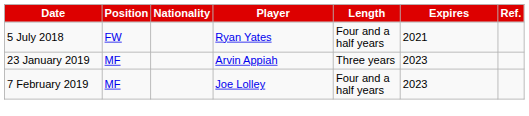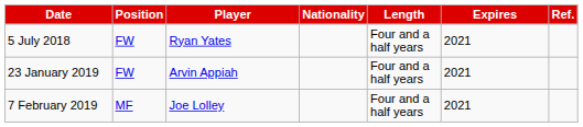columns swapped: Nationality <-> Player
23 January 2019 | Position: MF -> FW
23 January 2019 | Length: Three years -> Four and a half years
23 January 2019 | Expires: 2023 -> 2021
7 February 2019 | Expires: 2023 -> 2021
